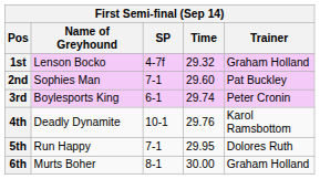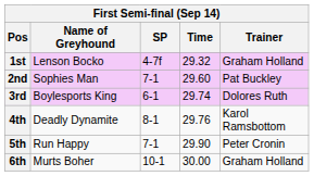3rd | Trainer: Peter Cronin -> Dolores Ruth
4th | SP: 10-1 -> 8-1
5th | Time: 29.95 -> 29.90
5th | Trainer: Dolores Ruth -> Peter Cronin
6th | SP: 8-1 -> 10-1
